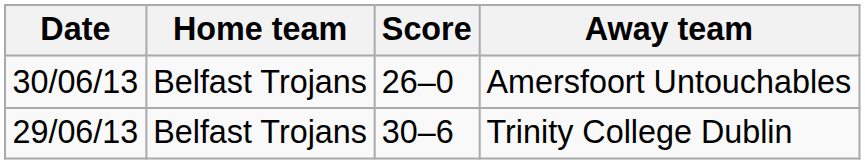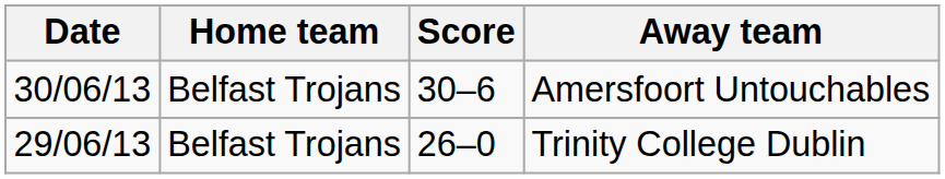Amersfoort Untouchables | Score: 26–0 -> 30–6
Trinity College Dublin | Score: 30–6 -> 26–0
